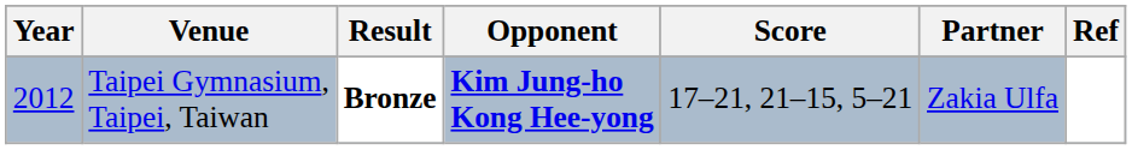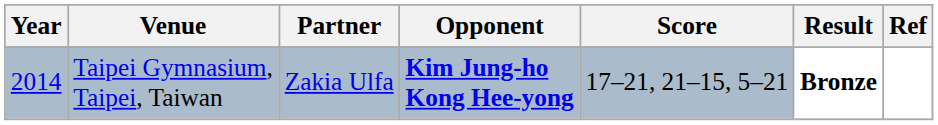columns swapped: Partner <-> Result
Taipei Gymnasium, Taipei, Taiwan | Year: 2012 -> 2014
